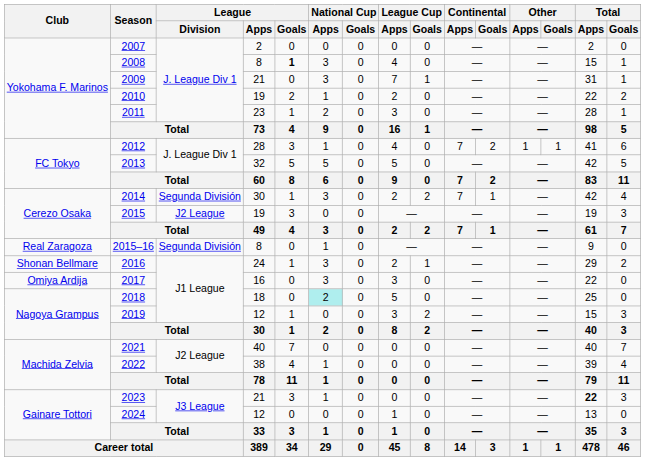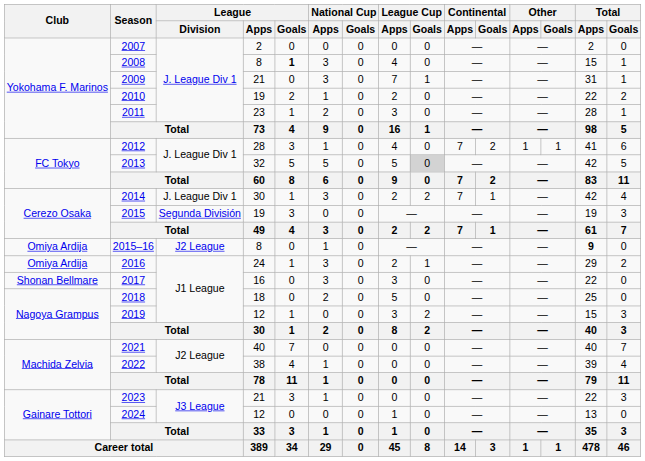2013 | League Cup / Goals: no background -> lightgrey background
2014 | League / Division: Segunda División -> J. League Div 1
2015 | League / Division: J2 League -> Segunda División
2015–16 | Club: Real Zaragoza -> Omiya Ardija
2015–16 | League / Division: Segunda División -> J2 League
2015–16 | Total / Apps: normal -> bold
2016 | Club: Shonan Bellmare -> Omiya Ardija
2017 | Club: Omiya Ardija -> Shonan Bellmare
2018 | National Cup / Apps: paleturquoise background -> no background
2023 | Total / Apps: bold -> normal
